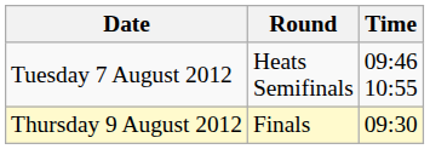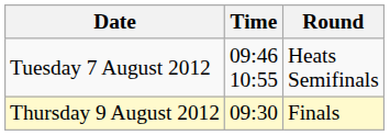columns swapped: Time <-> Round
